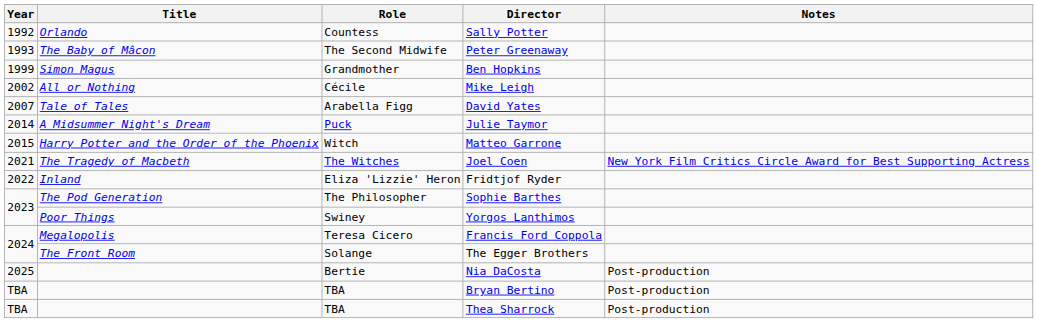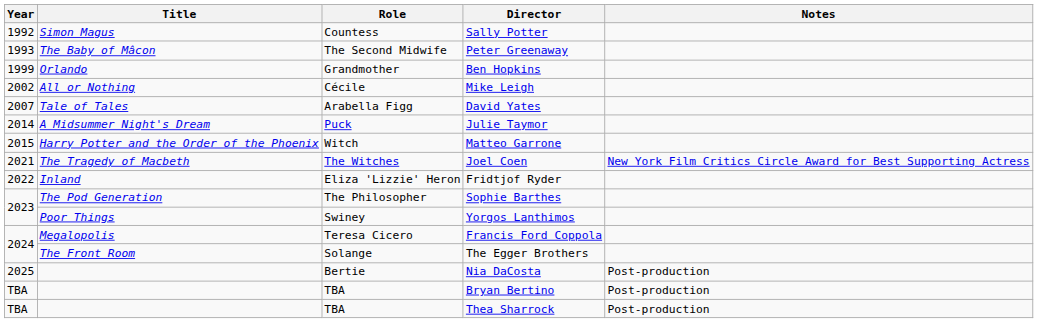Sally Potter | Title: Orlando -> Simon Magus
Ben Hopkins | Title: Simon Magus -> Orlando
